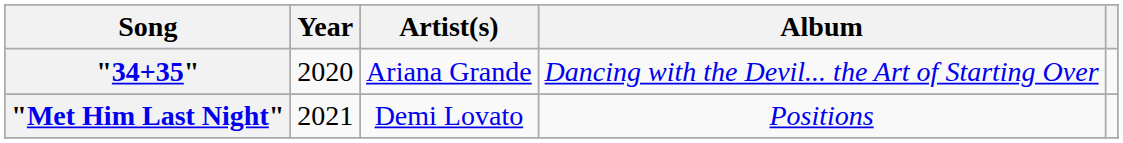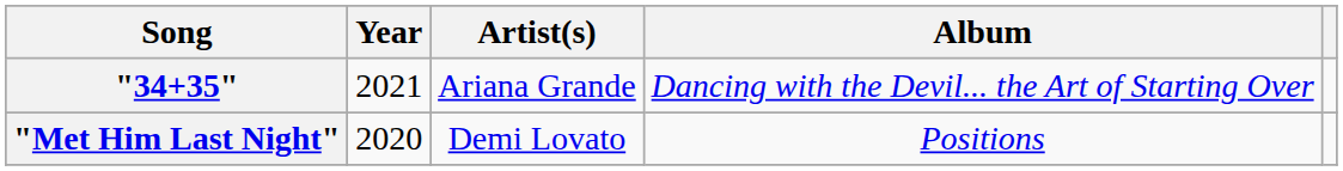"34+35" | Year: 2020 -> 2021
"Met Him Last Night" | Year: 2021 -> 2020
